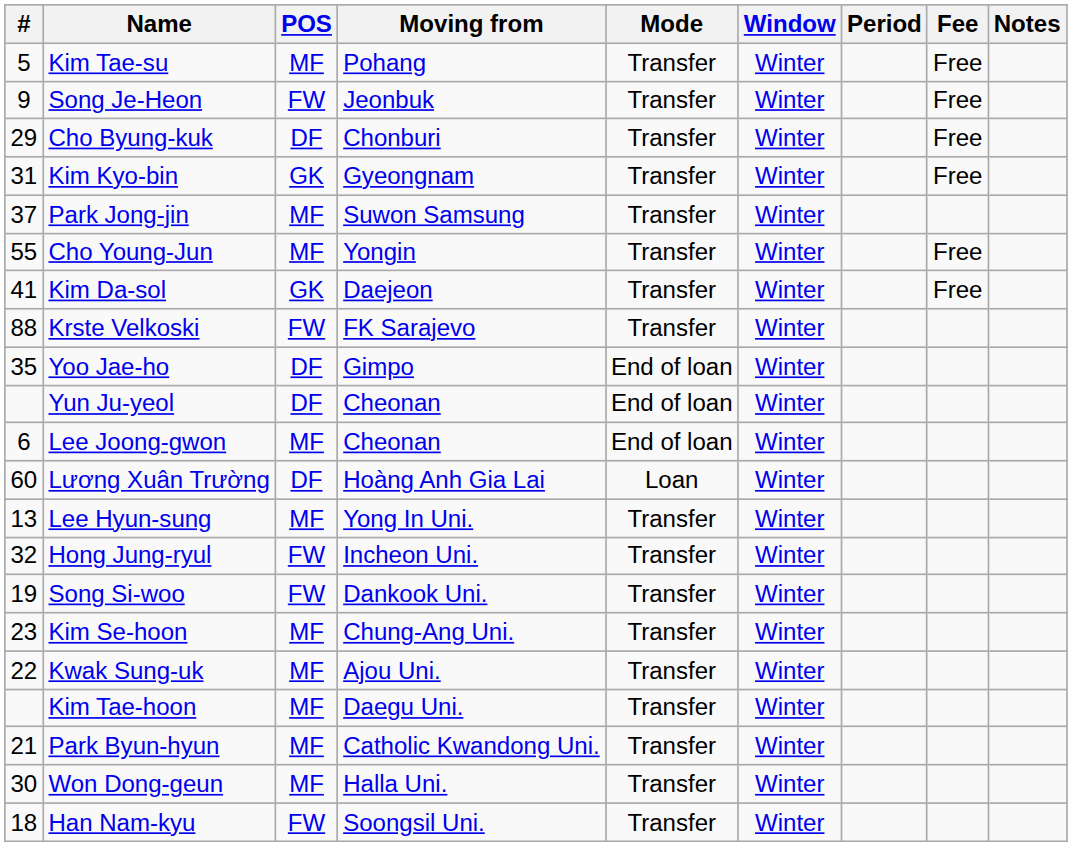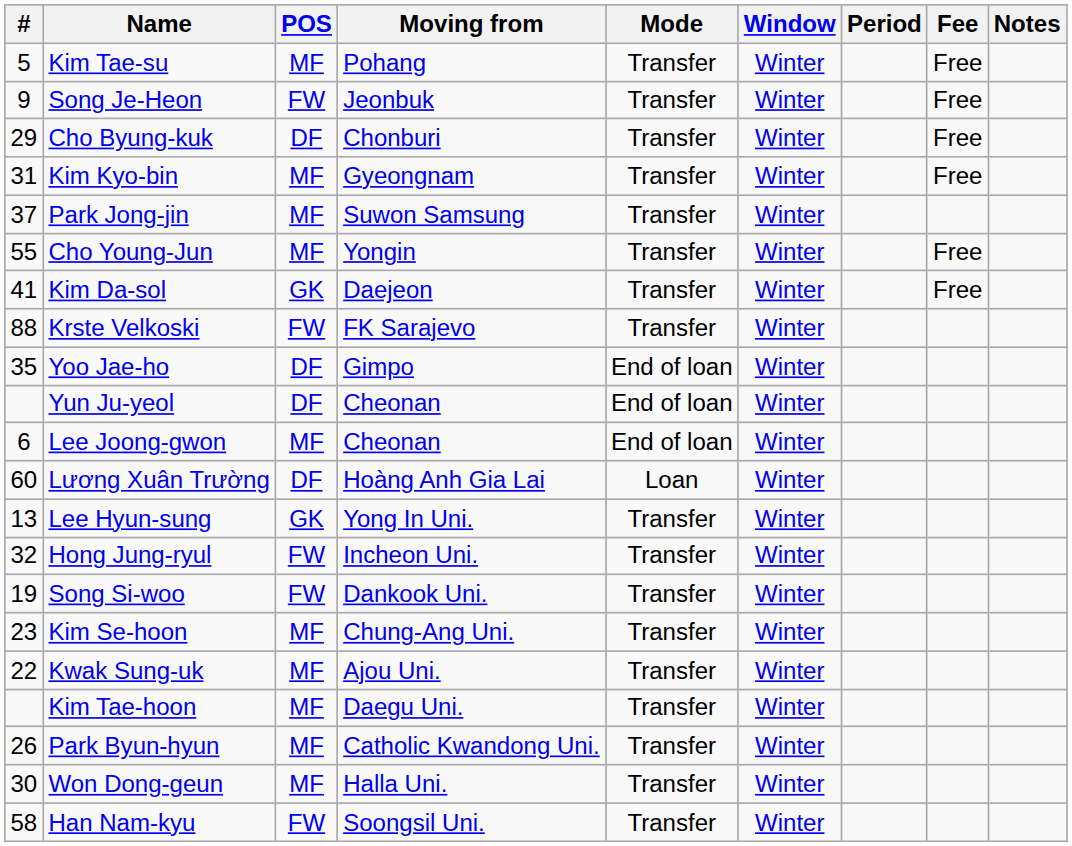Kim Kyo-bin | POS: GK -> MF
Lee Hyun-sung | POS: MF -> GK
Park Byun-hyun | #: 21 -> 26
Han Nam-kyu | #: 18 -> 58
